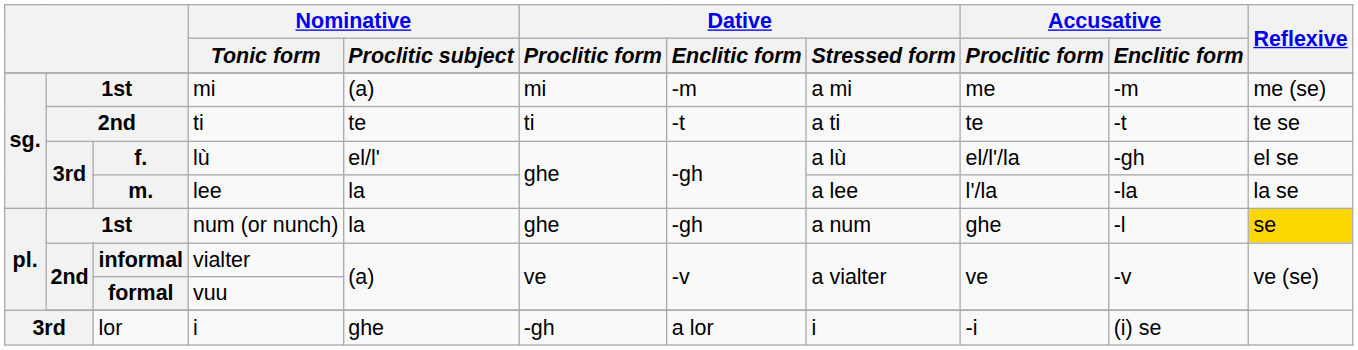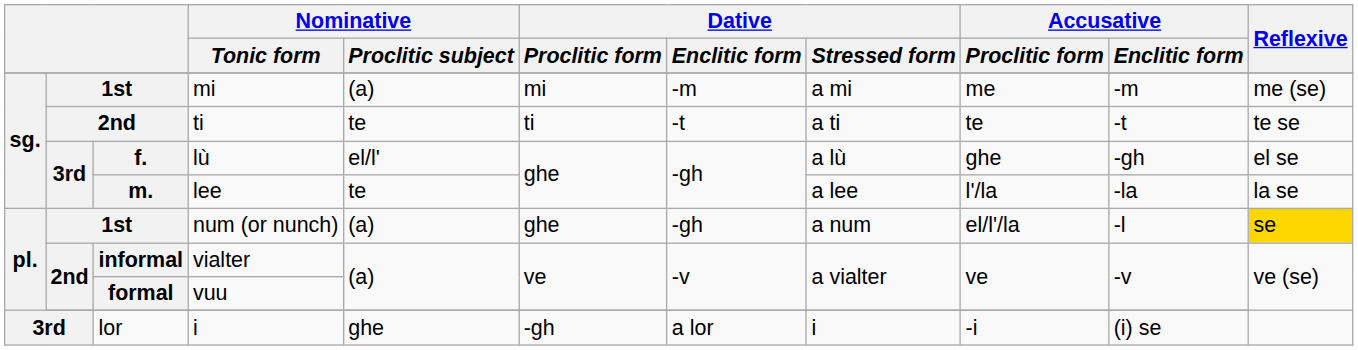lù | Accusative / Proclitic form: el/l'/la -> ghe
lee | Nominative / Proclitic subject: la -> te
num (or nunch) | Nominative / Proclitic subject: la -> (a)
num (or nunch) | Accusative / Proclitic form: ghe -> el/l'/la
